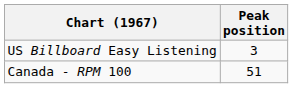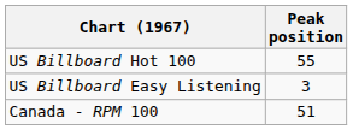+ row: US Billboard Hot 100 | 55
